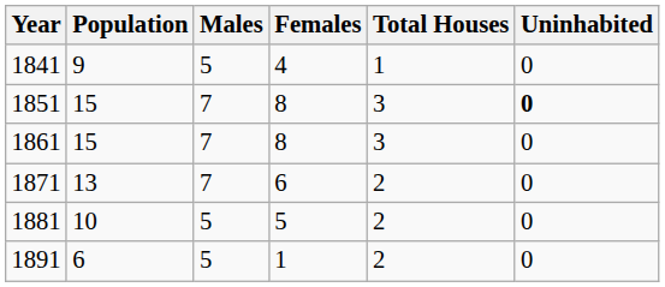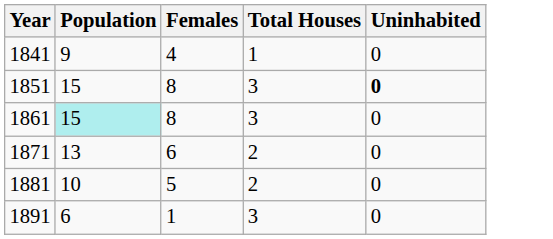- column: Males | 5 | 7 | 7 | 7 | 5 | 5
1861 | Population: no background -> paleturquoise background
1891 | Total Houses: 2 -> 3
